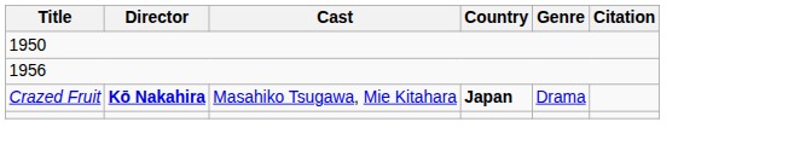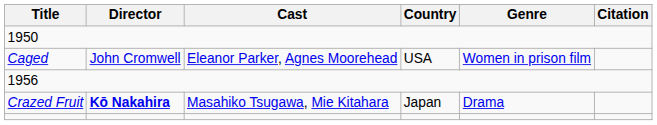+ row: Caged | John Cromwell | Eleanor Parker, Agnes Moorehead | USA | Women in prison film
Crazed Fruit | Country: bold -> normal
